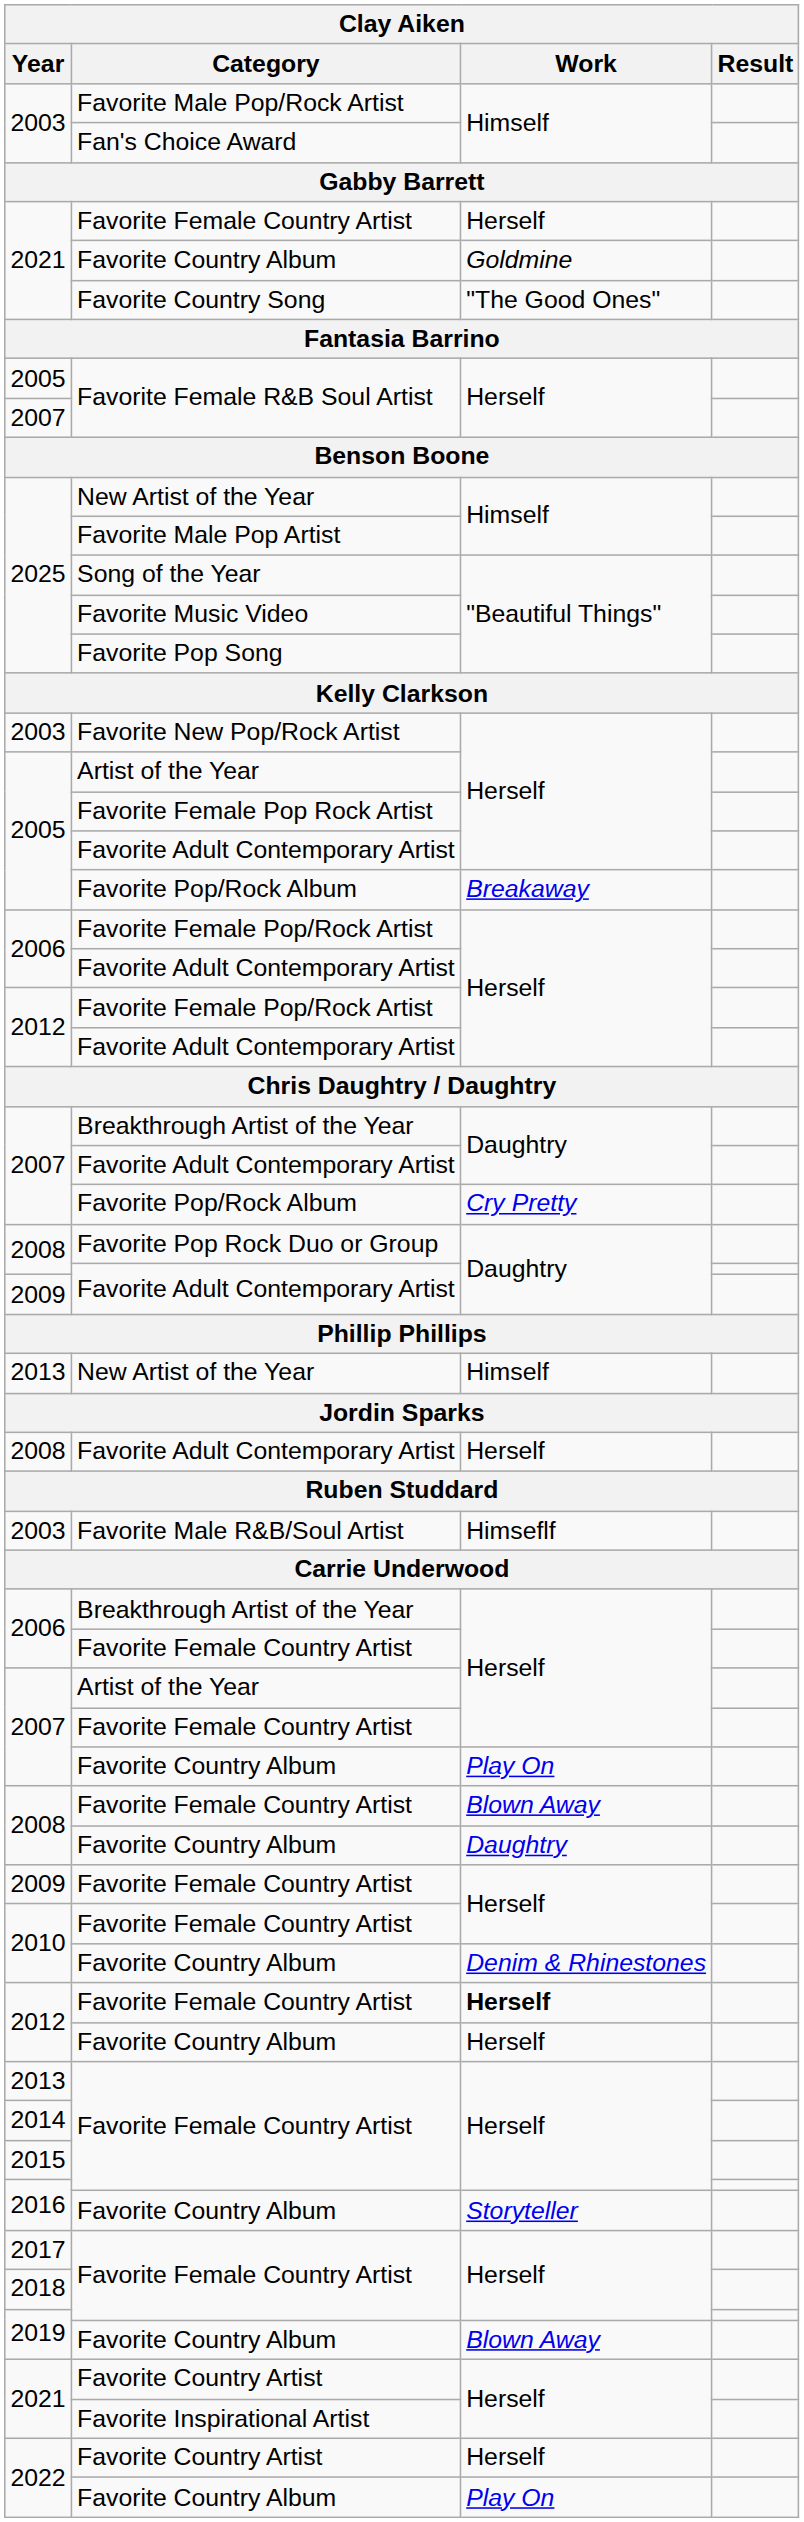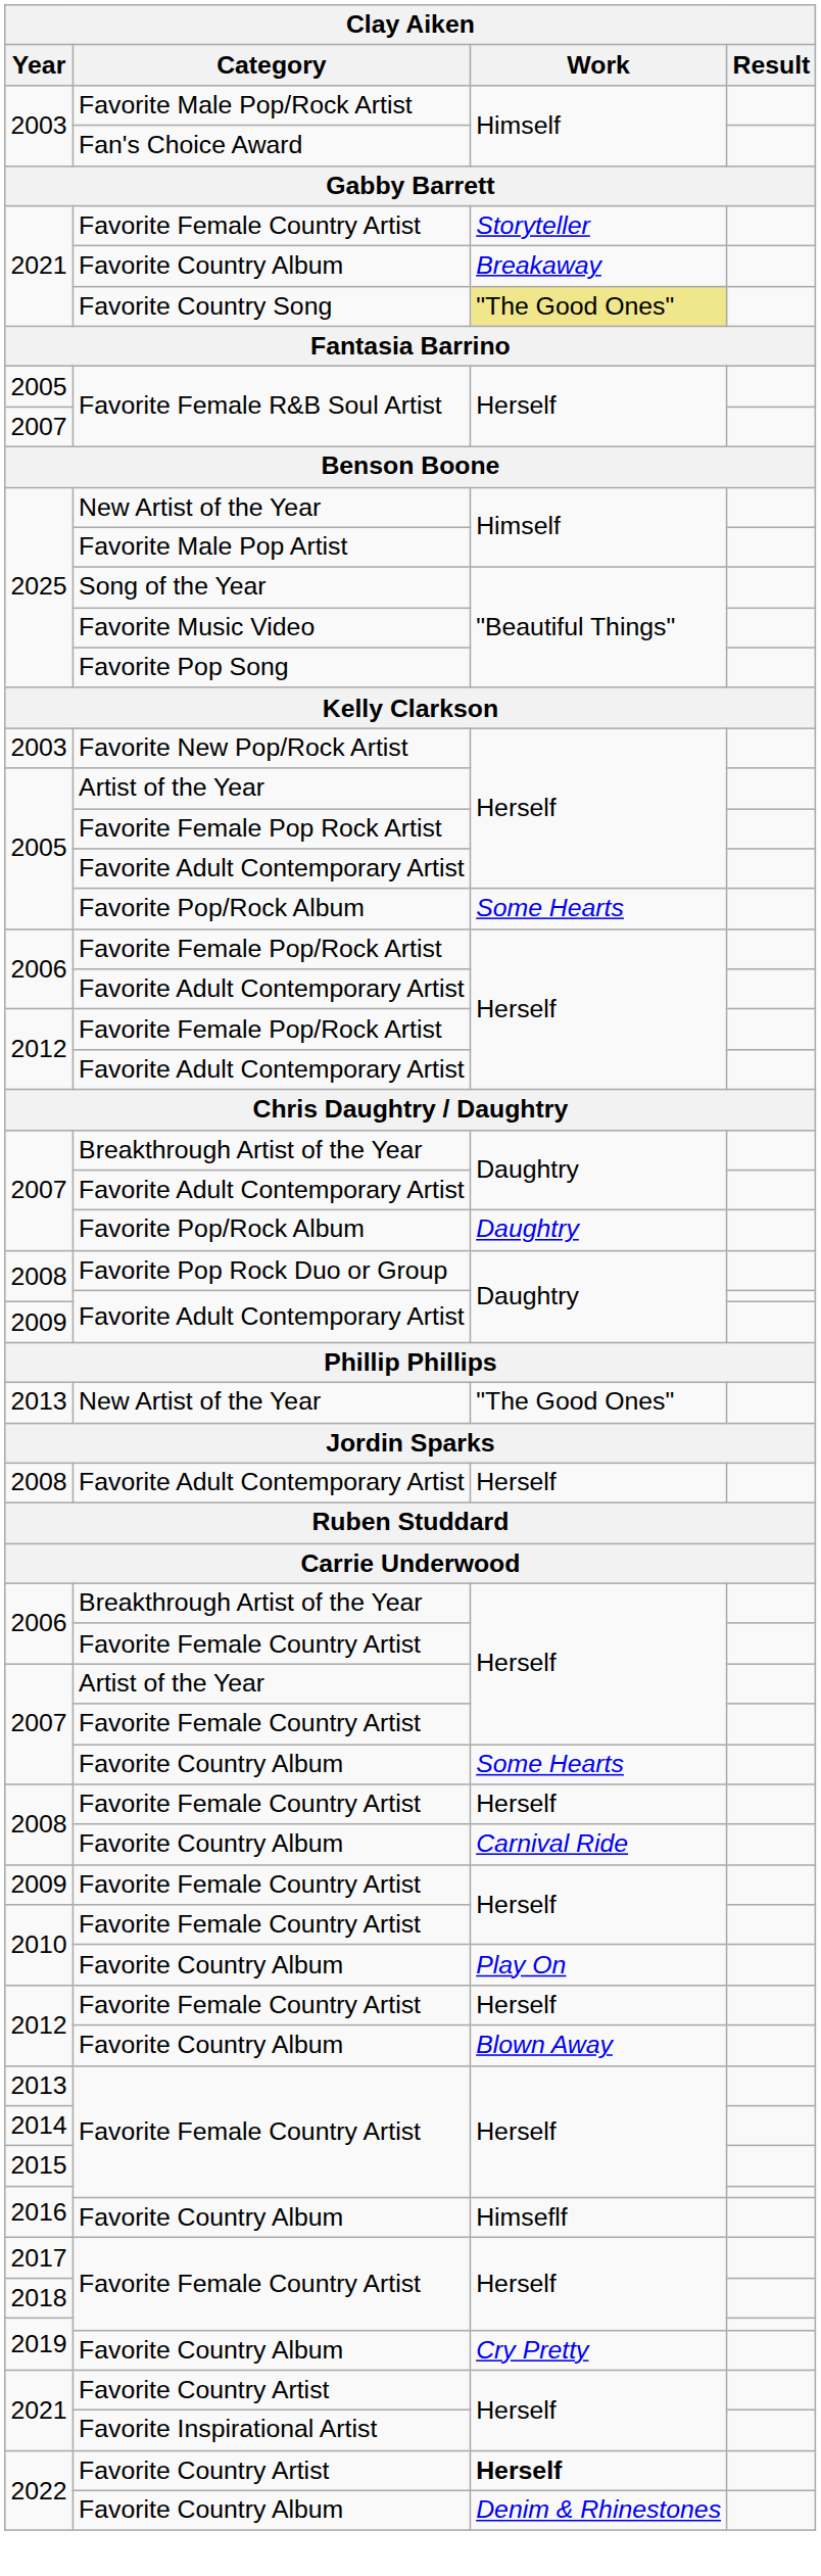2021 / Favorite Female Country Artist | Work: Herself -> Storyteller
2021 / Favorite Country Album | Work: Goldmine -> Breakaway
Favorite Country Song | Work: no background -> khaki background
2005 / Favorite Pop/Rock Album | Work: Breakaway -> Some Hearts
2007 / Favorite Pop/Rock Album | Work: Cry Pretty -> Daughtry
2013 / New Artist of the Year | Work: Himself -> "The Good Ones"
- row: 2003 | Favorite Male R&B/Soul Artist | Himseflf
2007 / Favorite Country Album | Work: Play On -> Some Hearts
2008 / Favorite Female Country Artist | Work: Blown Away -> Herself
2008 / Favorite Country Album | Work: Daughtry -> Carnival Ride
2010 / Favorite Country Album | Work: Denim & Rhinestones -> Play On
2012 / Favorite Female Country Artist | Work: bold -> normal
2012 / Favorite Country Album | Work: Herself -> Blown Away
2016 / Favorite Country Album | Work: Storyteller -> Himseflf
2019 / Favorite Country Album | Work: Blown Away -> Cry Pretty
2022 / Favorite Country Artist | Work: normal -> bold
2022 / Favorite Country Album | Work: Play On -> Denim & Rhinestones
